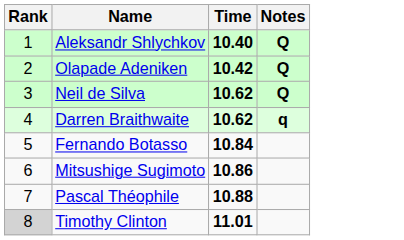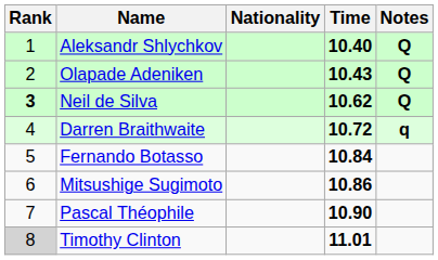+ column: Nationality
Olapade Adeniken | Time: 10.42 -> 10.43
Neil de Silva | Rank: normal -> bold
Darren Braithwaite | Time: 10.62 -> 10.72
Pascal Théophile | Time: 10.88 -> 10.90
